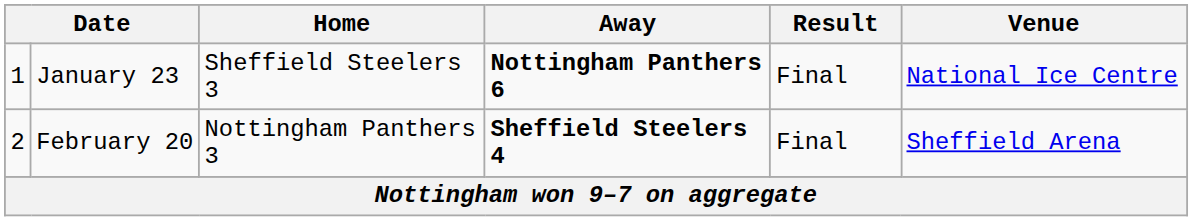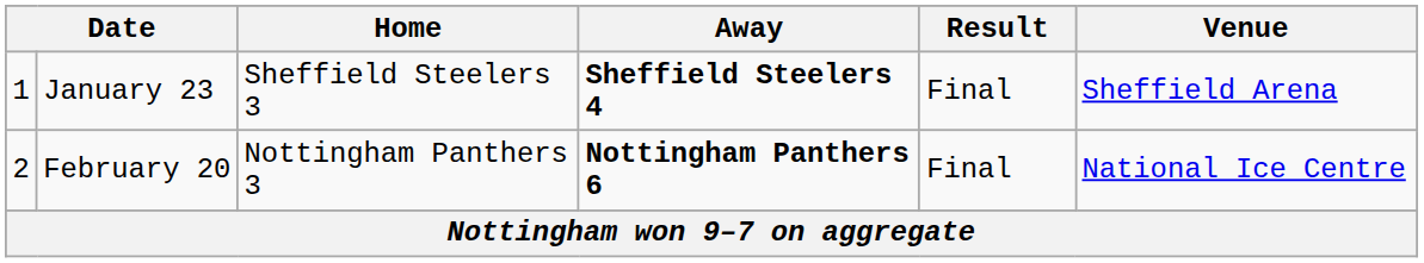January 23 | Away: Nottingham Panthers 6 -> Sheffield Steelers 4
January 23 | Venue: National Ice Centre -> Sheffield Arena
February 20 | Away: Sheffield Steelers 4 -> Nottingham Panthers 6
February 20 | Venue: Sheffield Arena -> National Ice Centre
